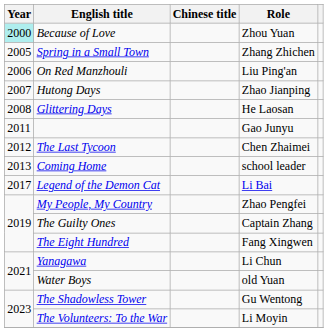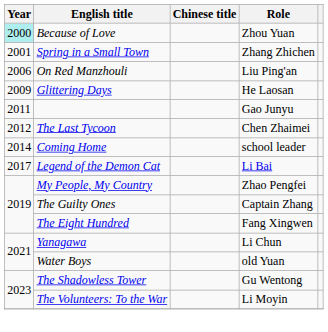Spring in a Small Town | Year: 2005 -> 2001
- row: 2007 | Hutong Days | Zhao Jianping
Glittering Days | Year: 2008 -> 2009
Coming Home | Year: 2013 -> 2014
